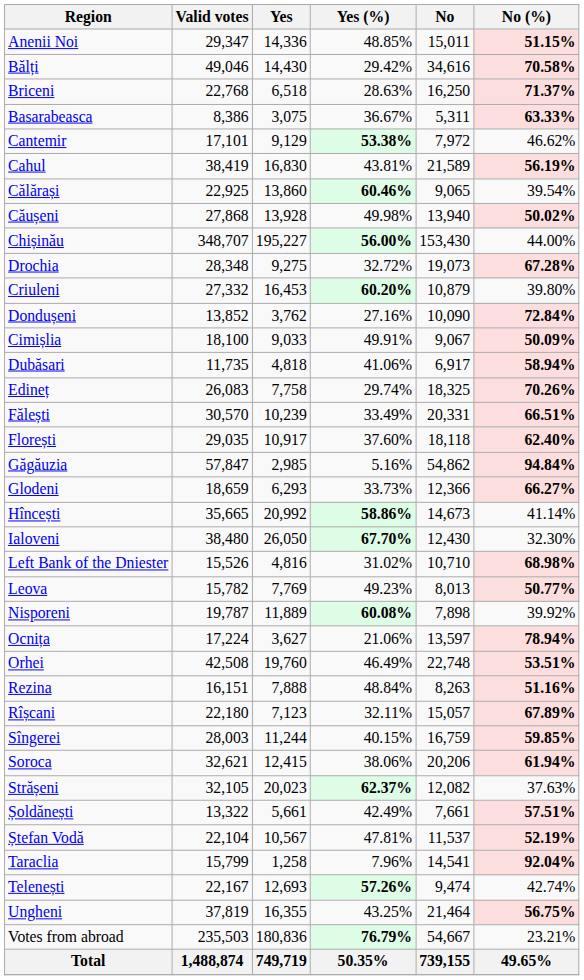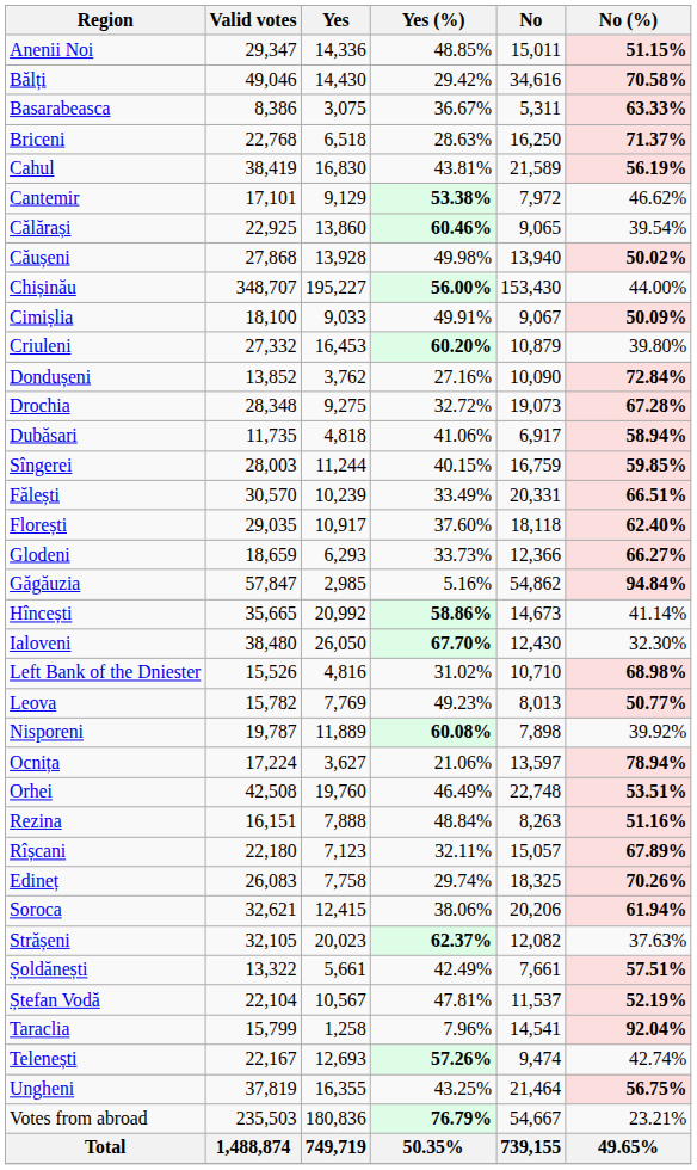rows swapped: Basarabeasca <-> Briceni
rows swapped: Cahul <-> Cantemir
rows swapped: Cimișlia <-> Drochia
rows swapped: Edineț <-> Sîngerei
rows swapped: Găgăuzia <-> Glodeni
